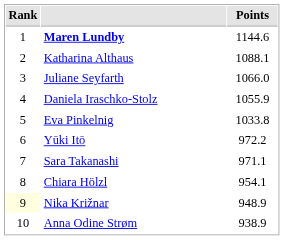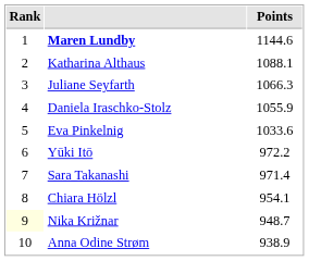Juliane Seyfarth | Points: 1066.0 -> 1066.3
Eva Pinkelnig | Points: 1033.8 -> 1033.6
Sara Takanashi | Points: 971.1 -> 971.4
Nika Križnar | Points: 948.9 -> 948.7
